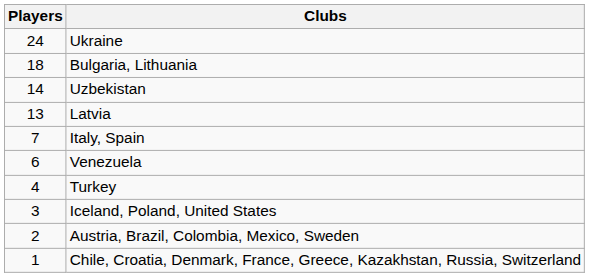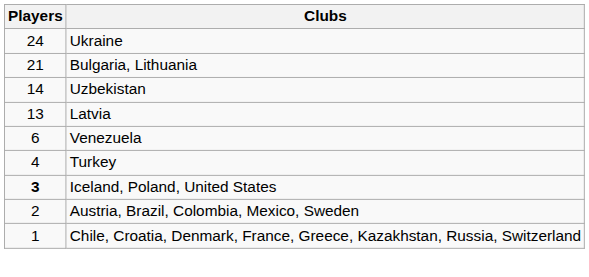Bulgaria, Lithuania | Players: 18 -> 21
- row: 7 | Italy, Spain
Iceland, Poland, United States | Players: normal -> bold
